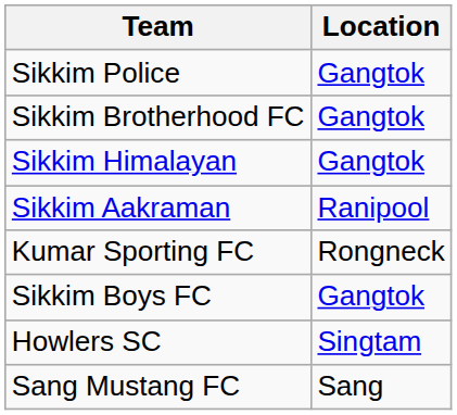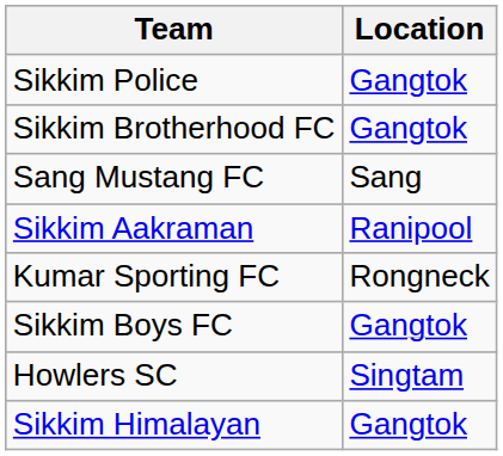rows swapped: Sikkim Himalayan <-> Sang Mustang FC
